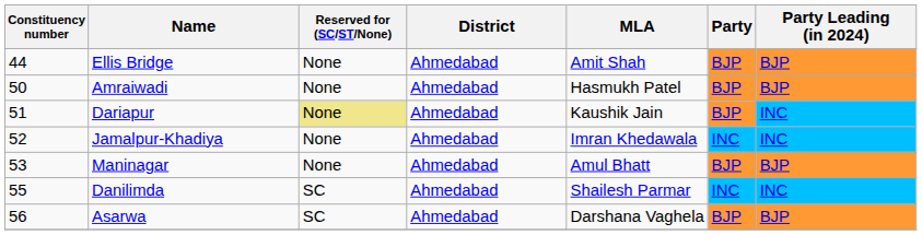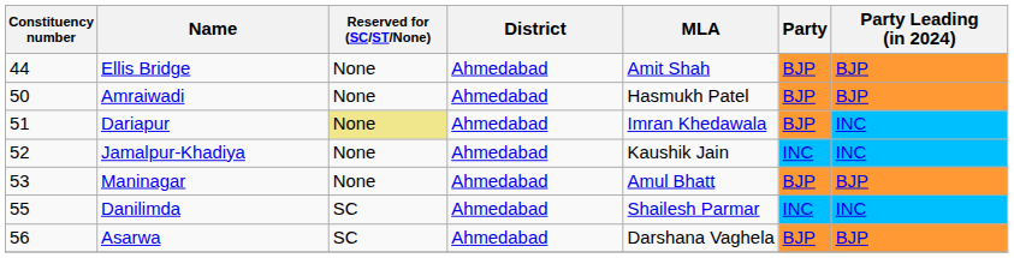Dariapur | MLA: Kaushik Jain -> Imran Khedawala
Jamalpur-Khadiya | MLA: Imran Khedawala -> Kaushik Jain
